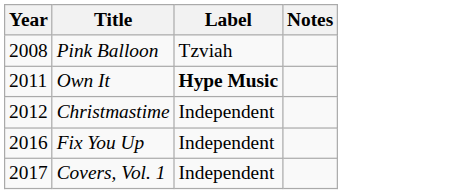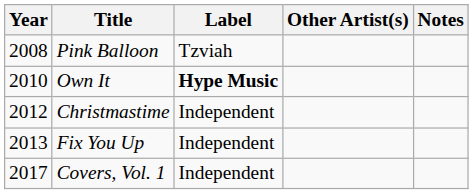+ column: Other Artist(s)
Own It | Year: 2011 -> 2010
Fix You Up | Year: 2016 -> 2013
